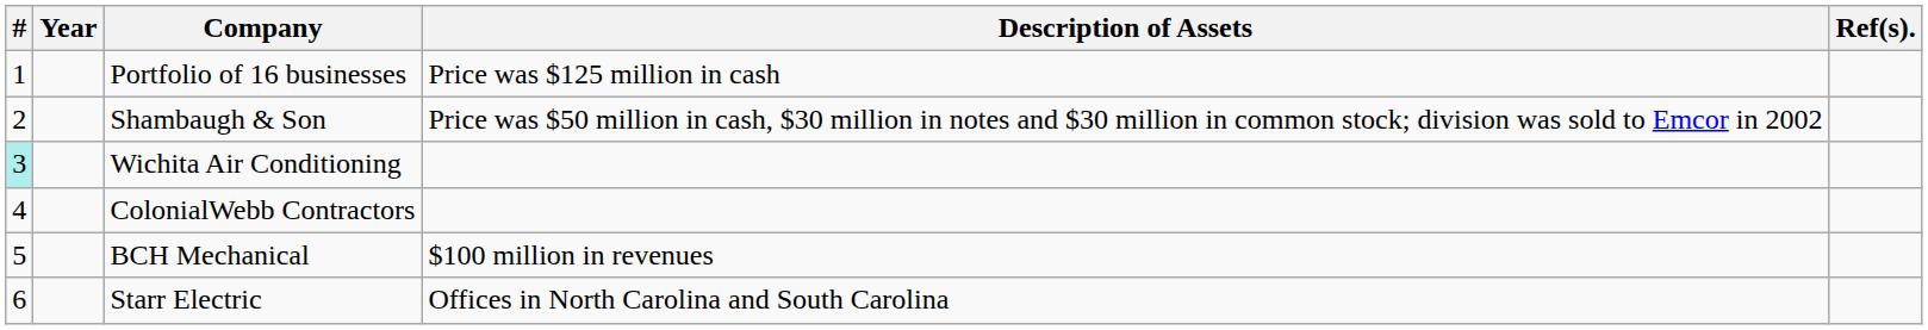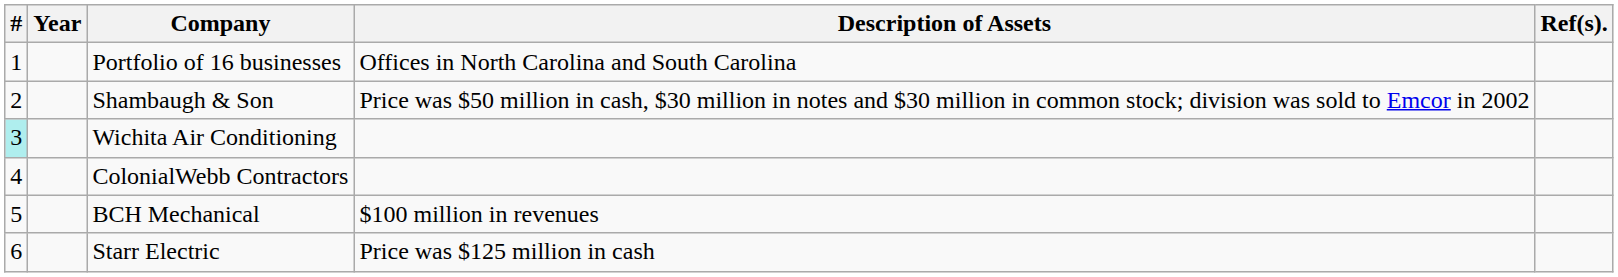Portfolio of 16 businesses | Description of Assets: Price was $125 million in cash -> Offices in North Carolina and South Carolina
Starr Electric | Description of Assets: Offices in North Carolina and South Carolina -> Price was $125 million in cash
